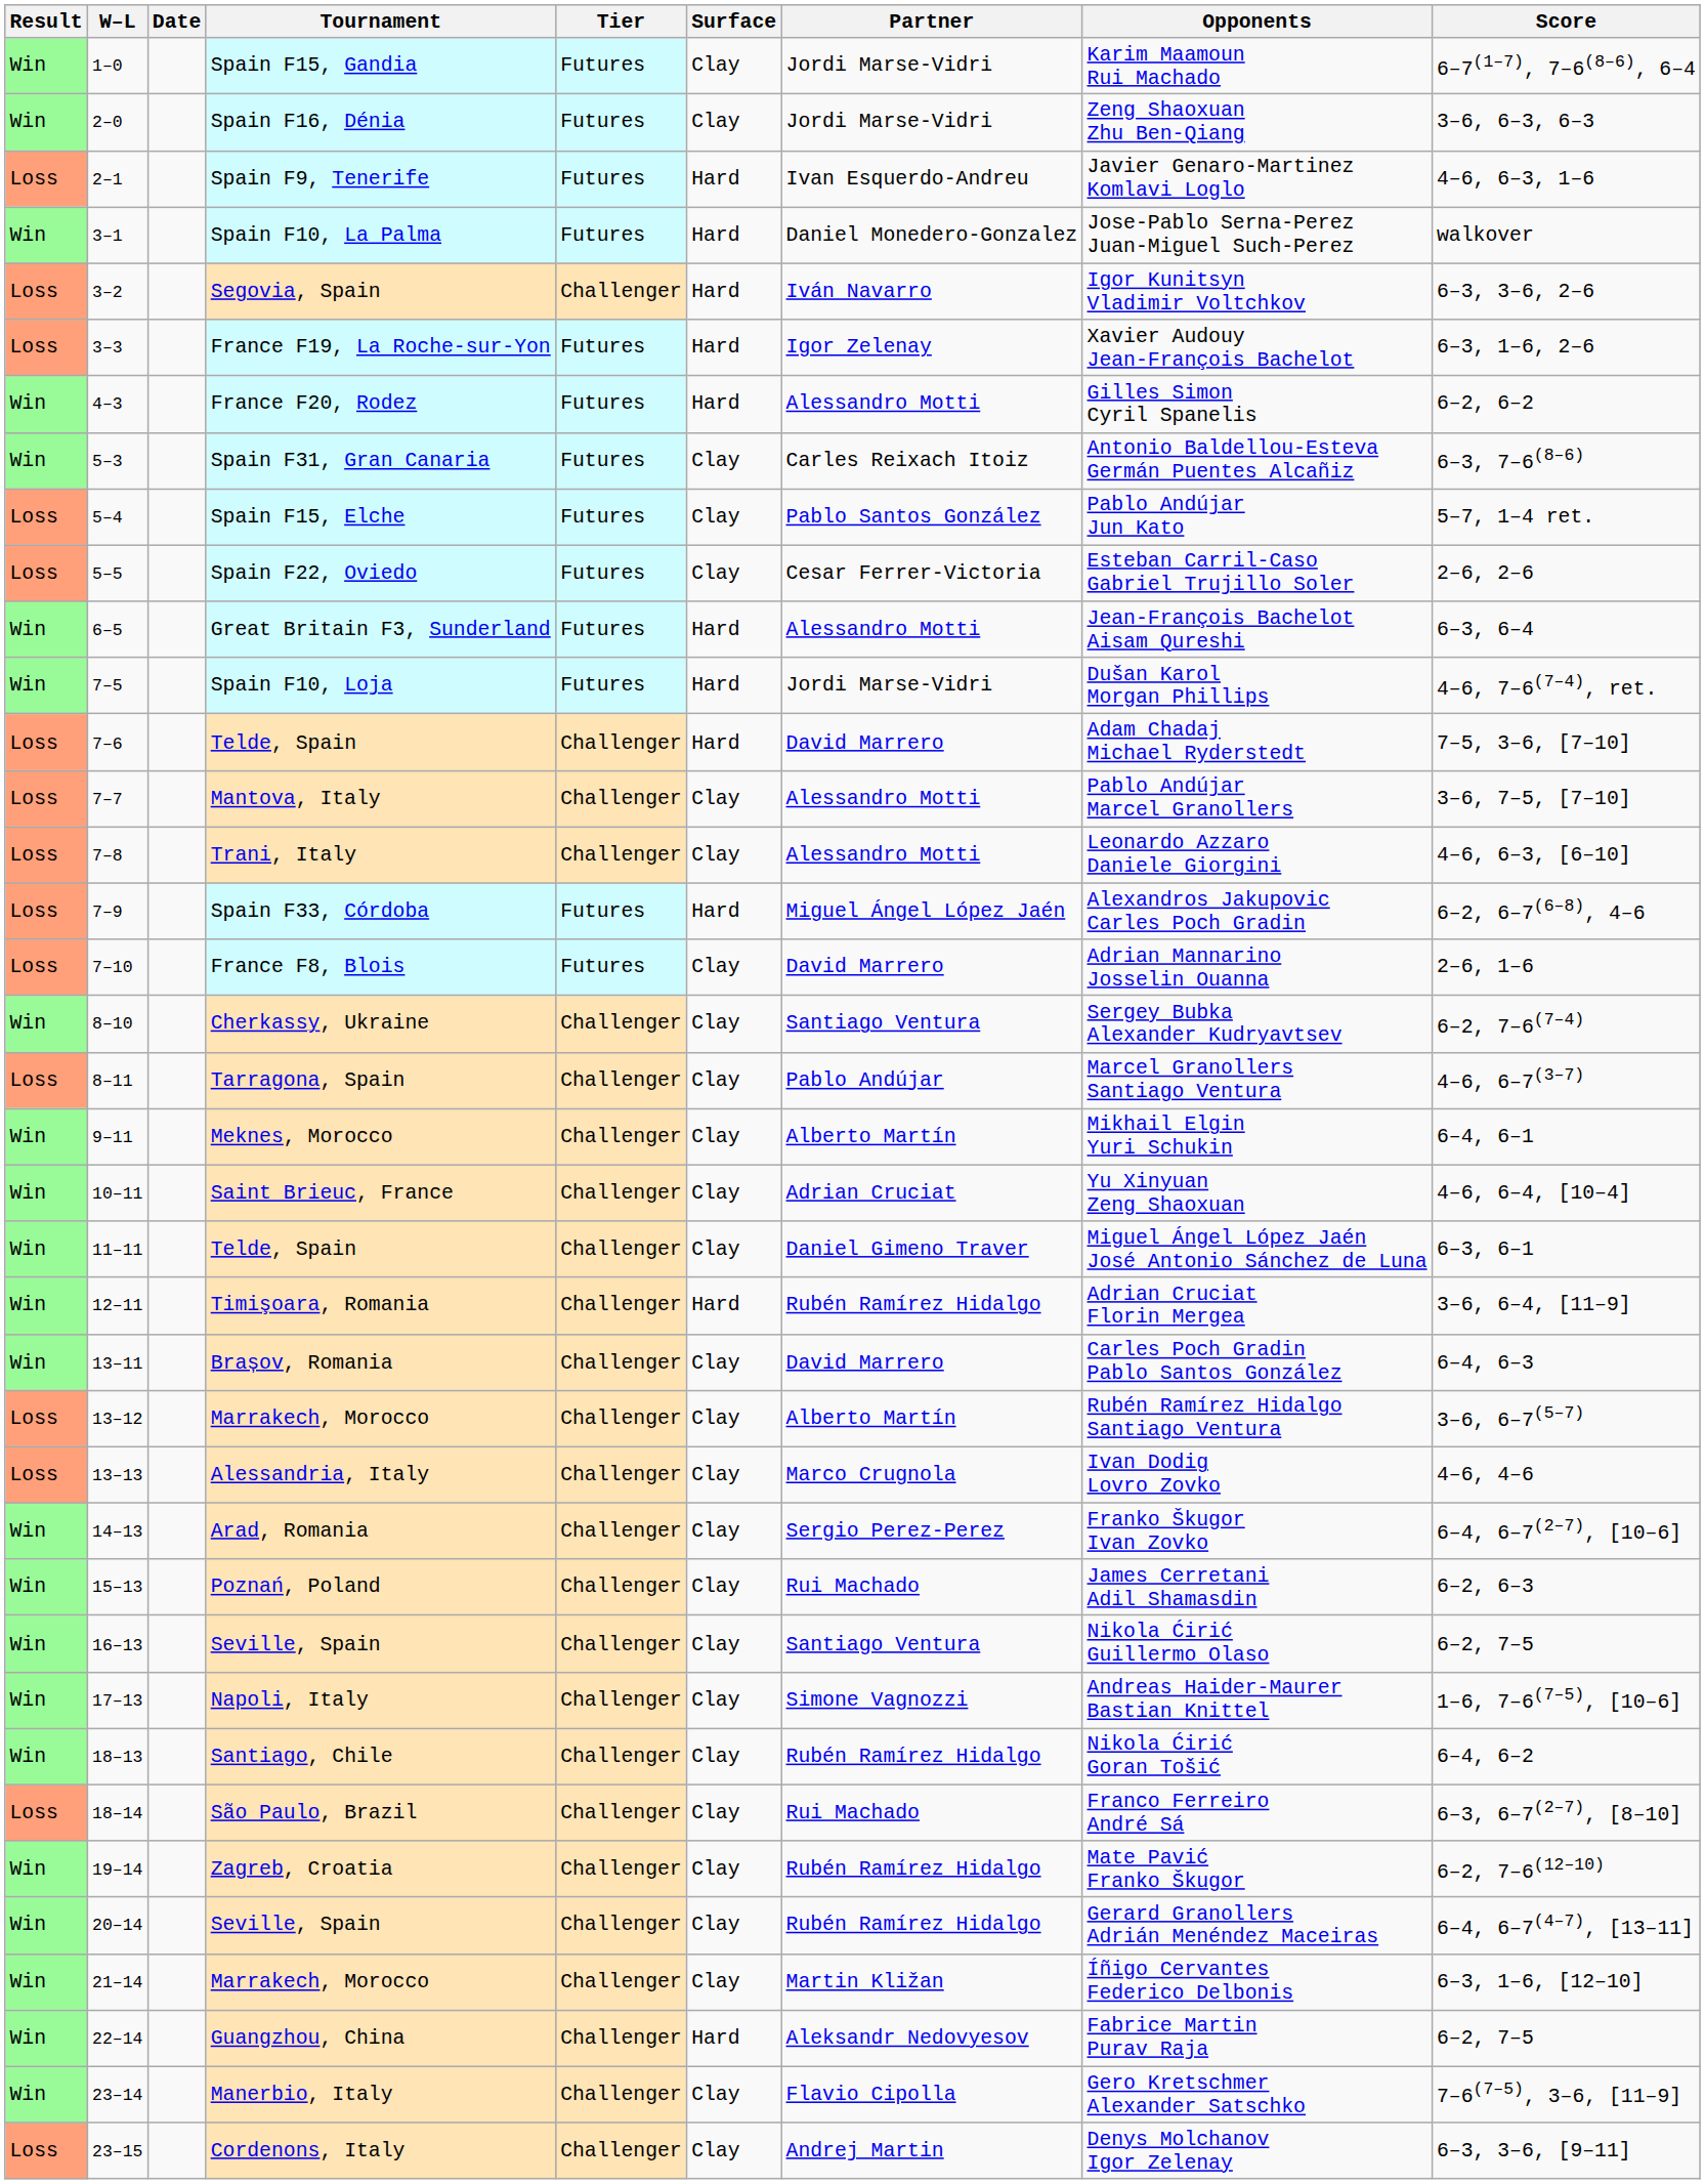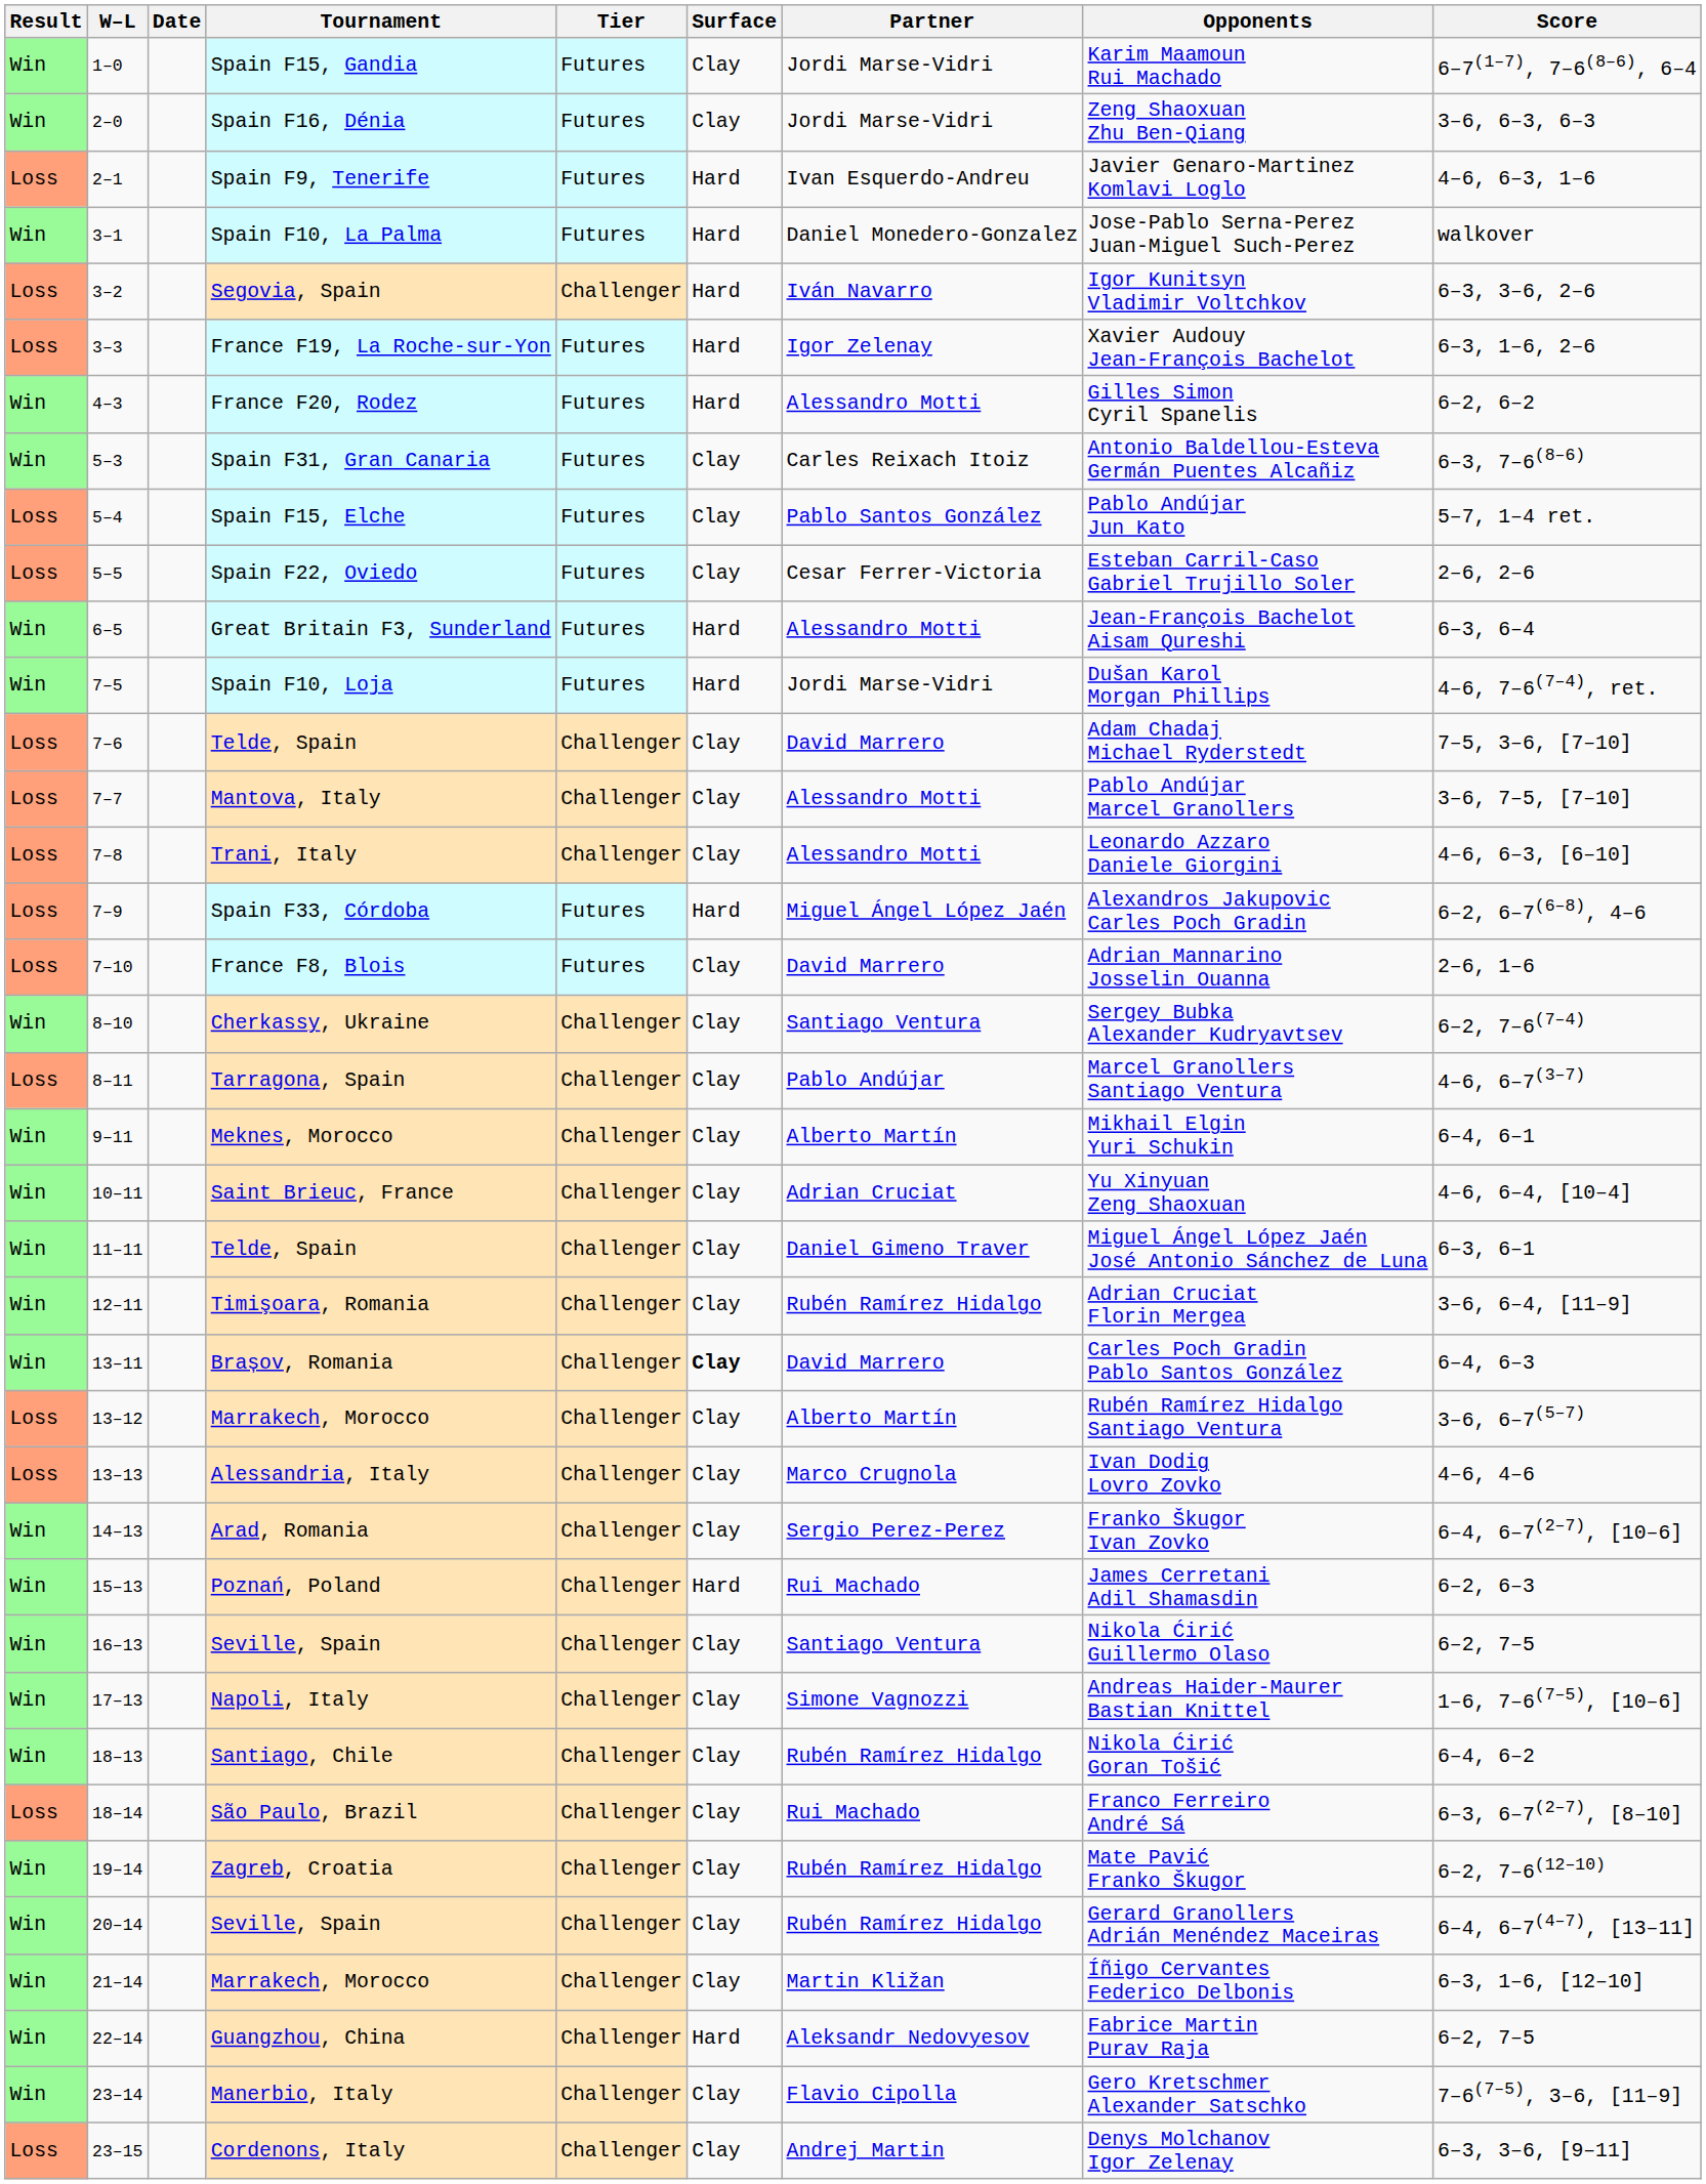7–6 / Telde, Spain | Surface: Hard -> Clay
Timişoara, Romania | Surface: Hard -> Clay
Brașov, Romania | Surface: normal -> bold
Poznań, Poland | Surface: Clay -> Hard
